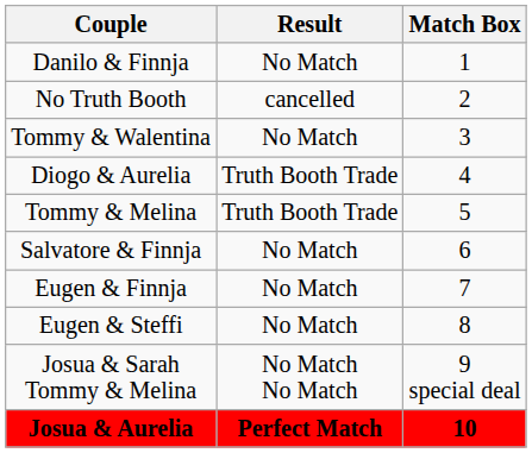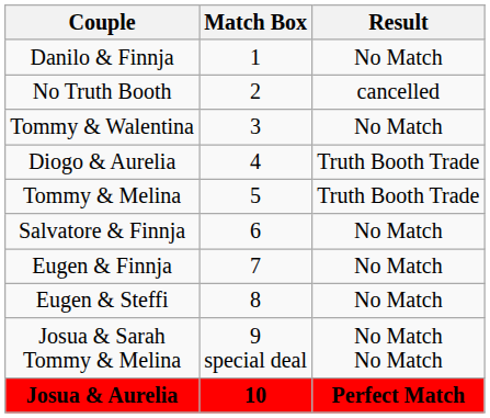columns swapped: Match Box <-> Result
